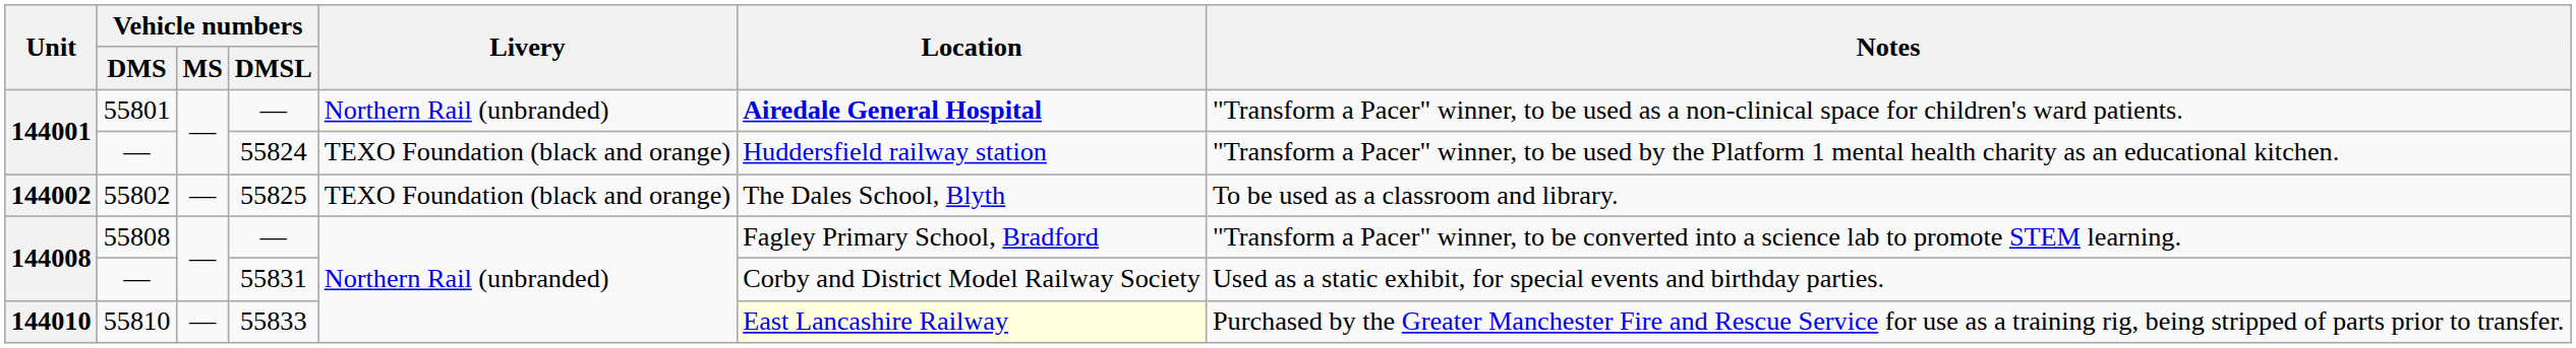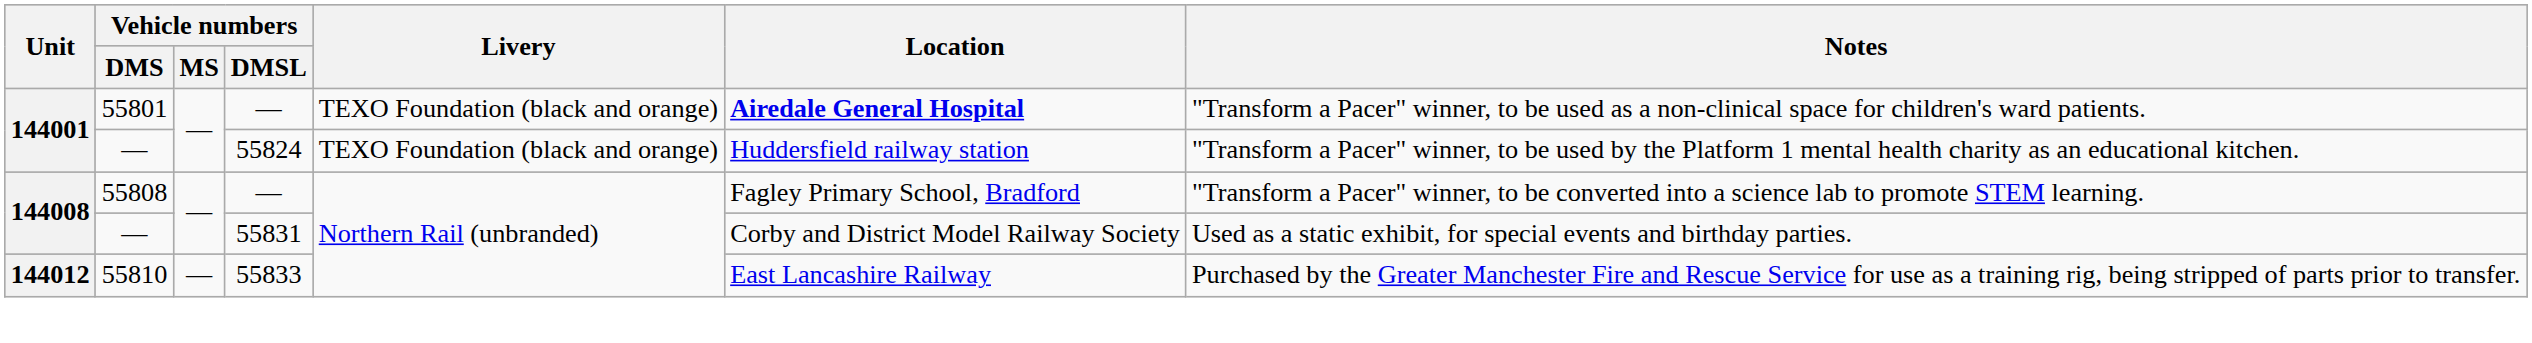55801 | Livery: Northern Rail (unbranded) -> TEXO Foundation (black and orange)
- row: 144002 | 55802 | — | 55825 | TEXO Foundation (black and orange) | The Dales School, Blyth | To be used as a classroom and library.
55810 | Unit: 144010 -> 144012
55810 | Location: lightyellow background -> no background
